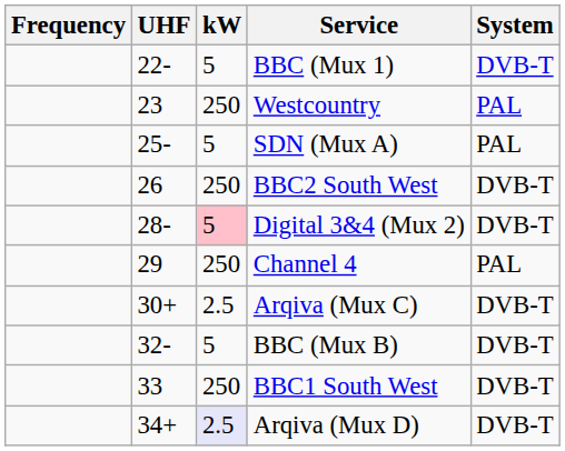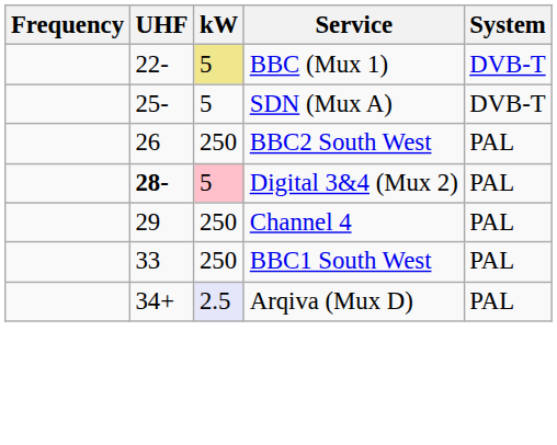BBC (Mux 1) | kW: no background -> khaki background
- row: 23 | 250 | Westcountry | PAL
SDN (Mux A) | System: PAL -> DVB-T
BBC2 South West | System: DVB-T -> PAL
Digital 3&4 (Mux 2) | UHF: normal -> bold
Digital 3&4 (Mux 2) | System: DVB-T -> PAL
- row: 30+ | 2.5 | Arqiva (Mux C) | DVB-T
- row: 32- | 5 | BBC (Mux B) | DVB-T
BBC1 South West | System: DVB-T -> PAL
Arqiva (Mux D) | System: DVB-T -> PAL
